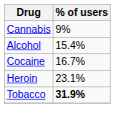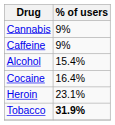+ row: Caffeine | 9%
Cocaine | % of users: 16.7% -> 16.4%
